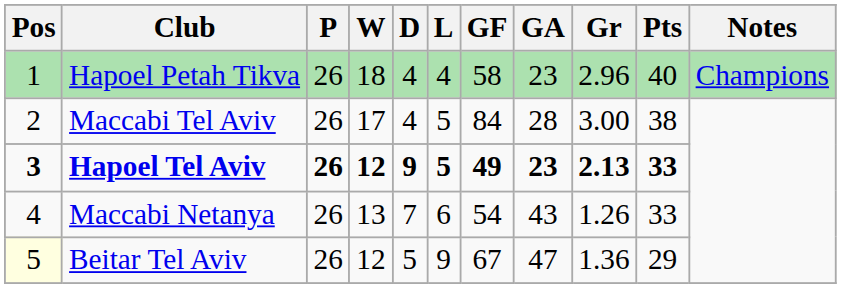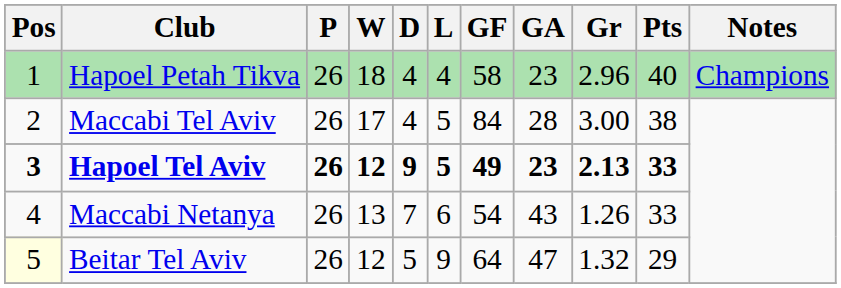Beitar Tel Aviv | GF: 67 -> 64
Beitar Tel Aviv | Gr: 1.36 -> 1.32
